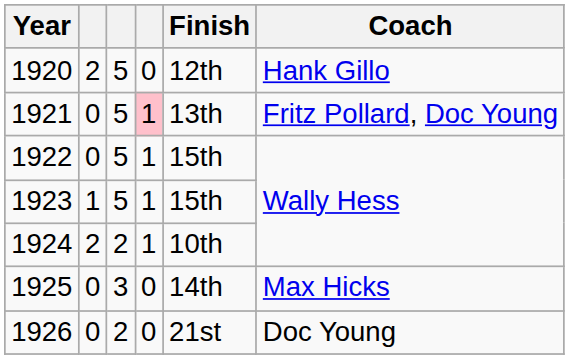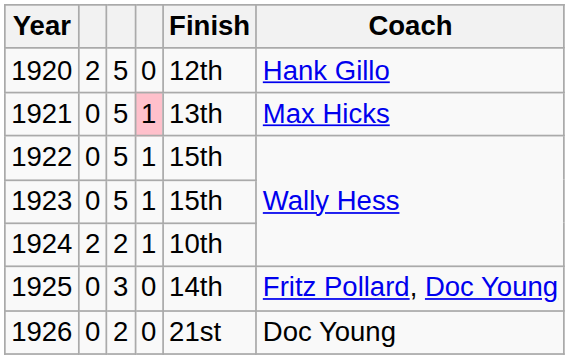1921 | Coach: Fritz Pollard, Doc Young -> Max Hicks
1923 | column 2: 1 -> 0
1925 | Coach: Max Hicks -> Fritz Pollard, Doc Young
